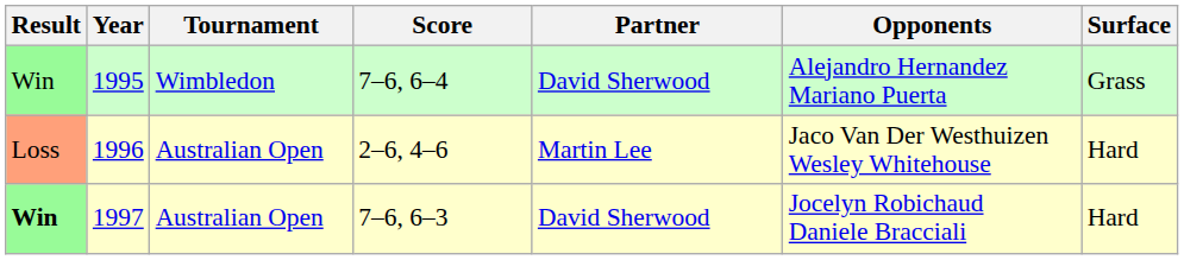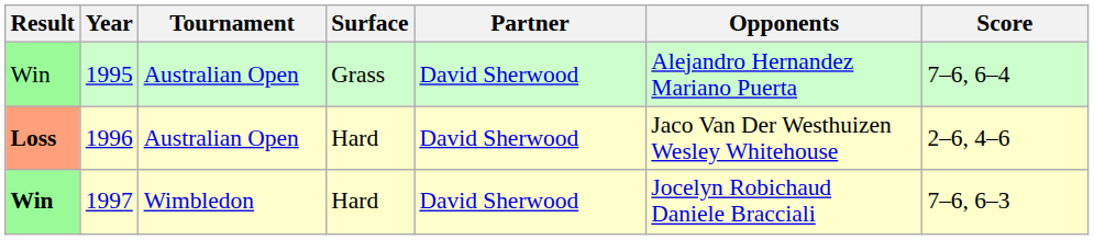columns swapped: Surface <-> Score
1995 | Tournament: Wimbledon -> Australian Open
1996 | Result: normal -> bold
1996 | Partner: Martin Lee -> David Sherwood
1997 | Tournament: Australian Open -> Wimbledon
